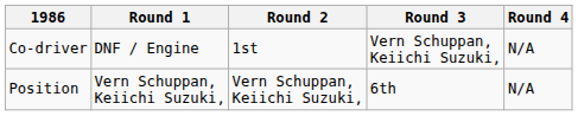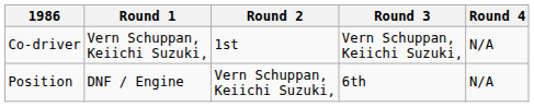Co-driver | Round 1: DNF / Engine -> Vern Schuppan, Keiichi Suzuki,
Position | Round 1: Vern Schuppan, Keiichi Suzuki, -> DNF / Engine
